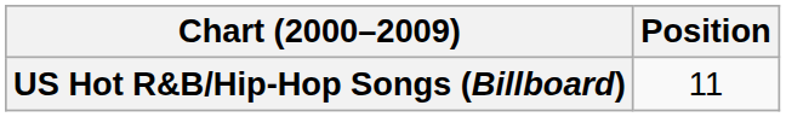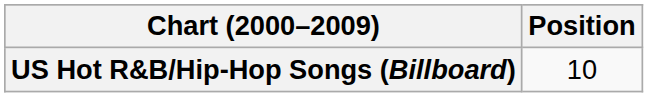US Hot R&B/Hip-Hop Songs (Billboard) | Position: 11 -> 10
